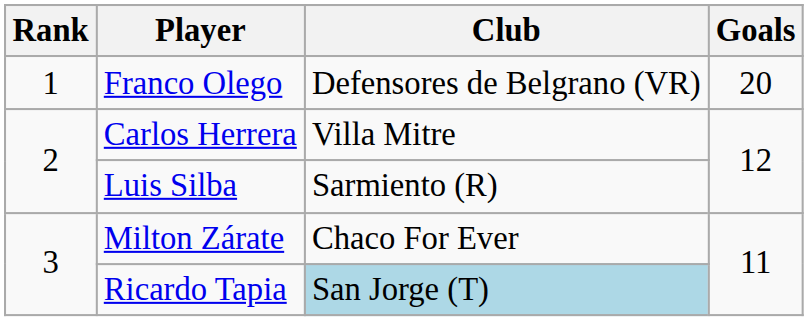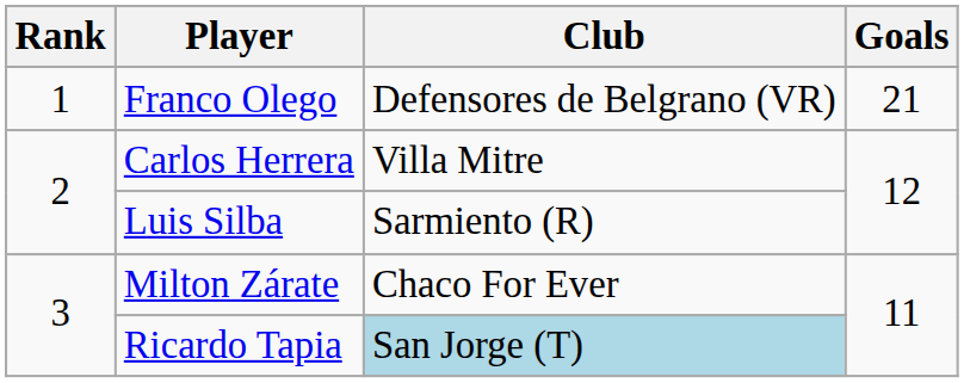Franco Olego | Goals: 20 -> 21
